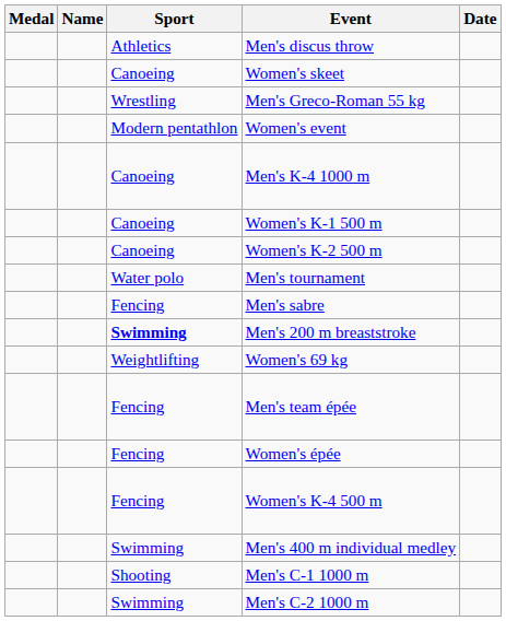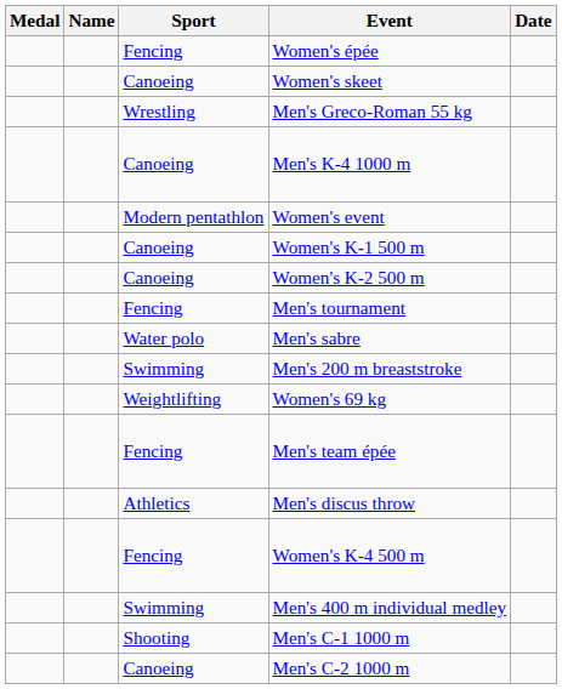rows swapped: Women's épée <-> Men's discus throw
rows swapped: Men's K-4 1000 m <-> Women's event
Men's tournament | Sport: Water polo -> Fencing
Men's sabre | Sport: Fencing -> Water polo
Men's 200 m breaststroke | Sport: bold -> normal
Men's C-2 1000 m | Sport: Swimming -> Canoeing
